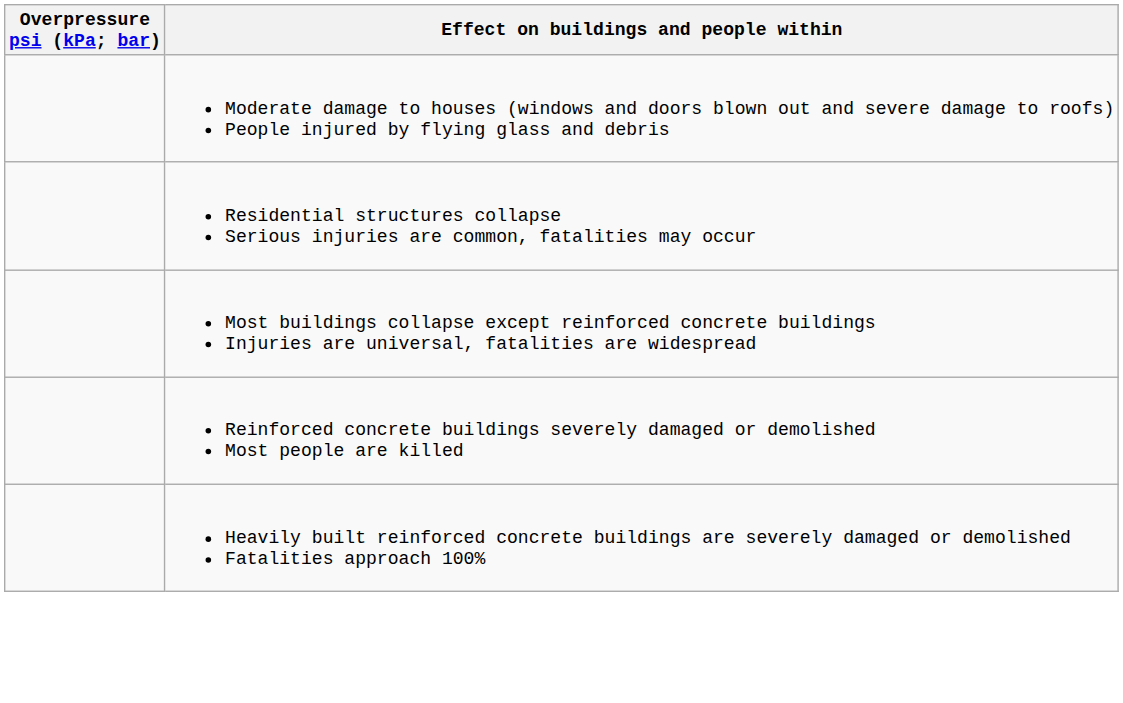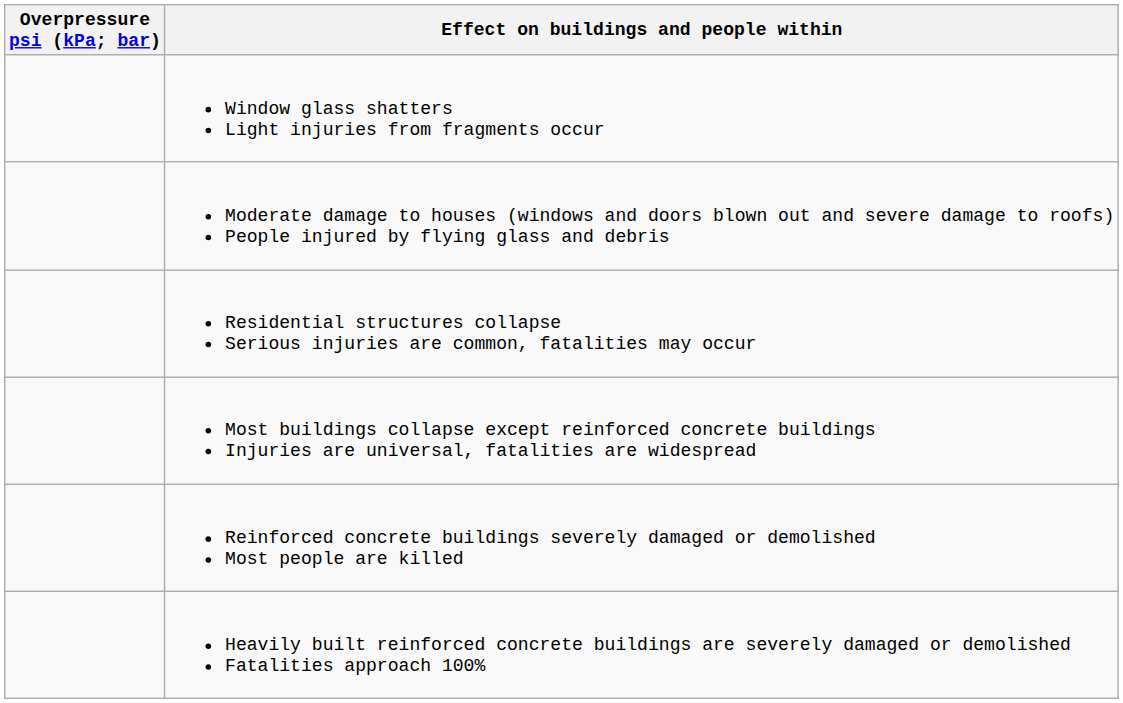+ row: Window glass shatters Light injuries from fragments occur
